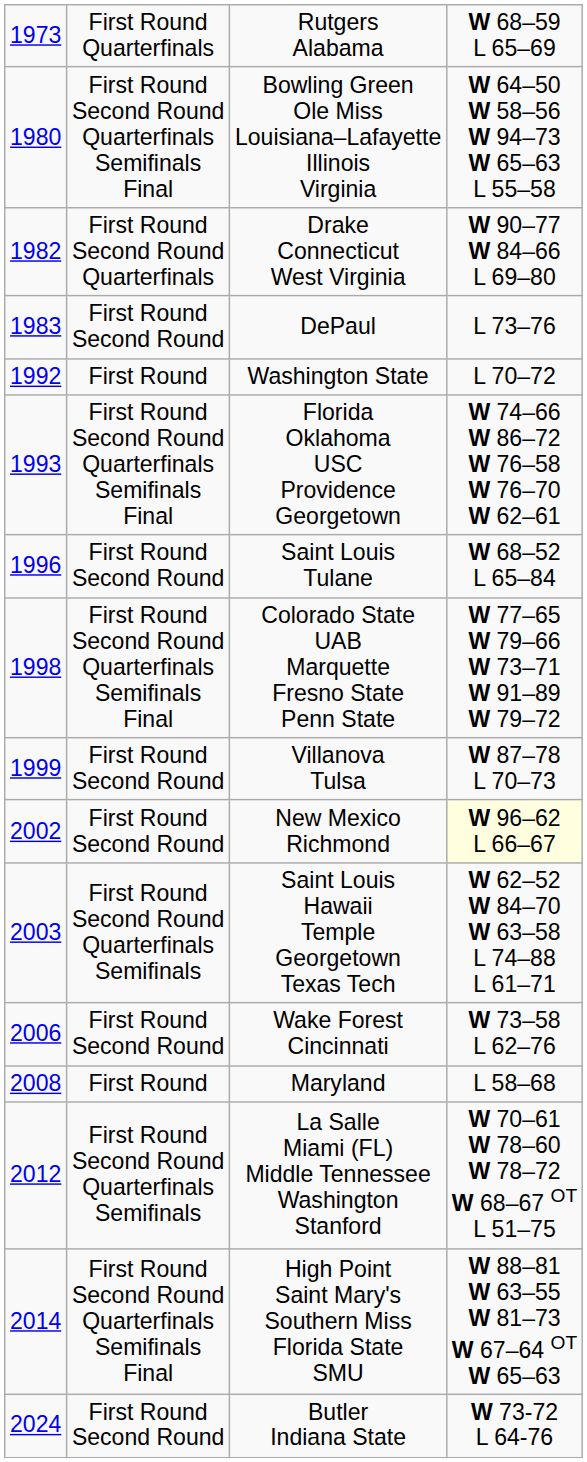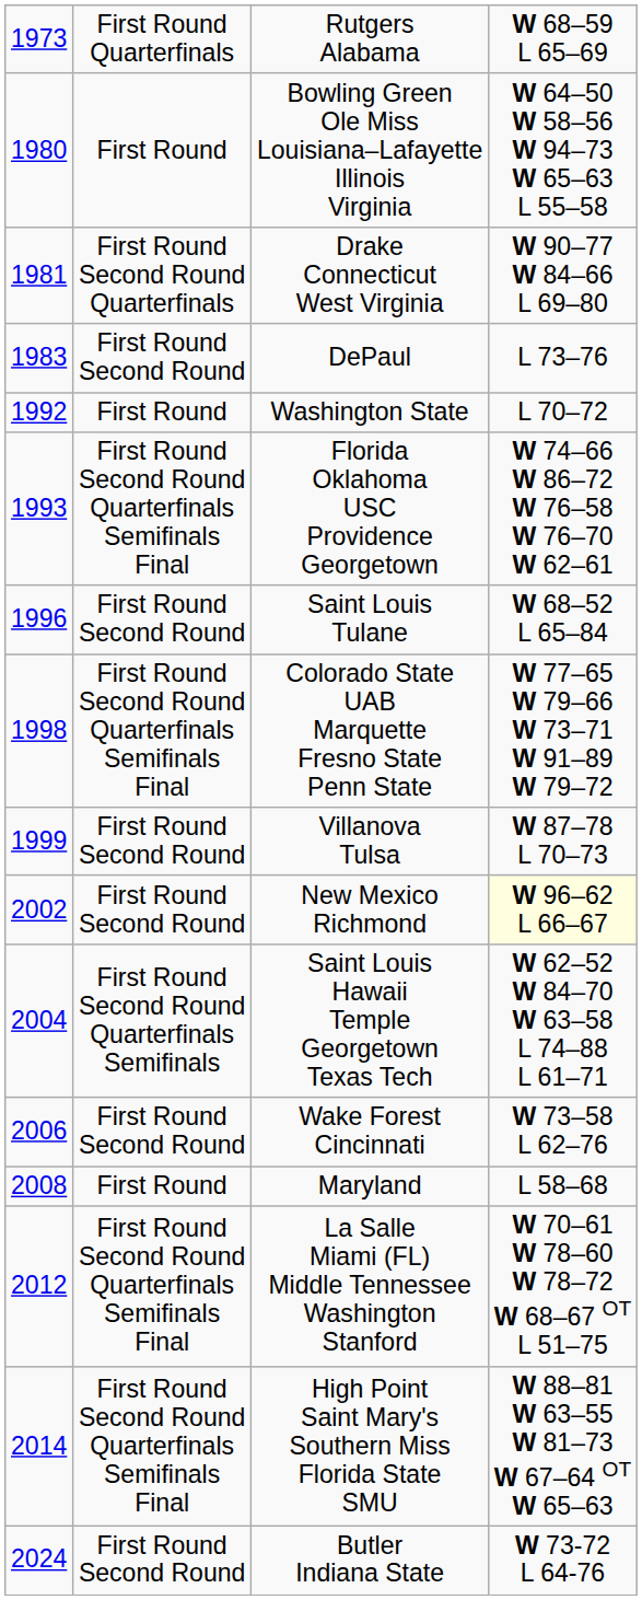Bowling Green Ole Miss Louisiana–Lafayette Illinois Virginia | column 2: First Round Second Round Quarterfinals Semifinals Final -> First Round
Drake Connecticut West Virginia | column 1: 1982 -> 1981
Saint Louis Hawaii Temple Georgetown Texas Tech | column 1: 2003 -> 2004
La Salle Miami (FL) Middle Tennessee Washington Stanford | column 2: First Round Second Round Quarterfinals Semifinals -> First Round Second Round Quarterfinals Semifinals Final
